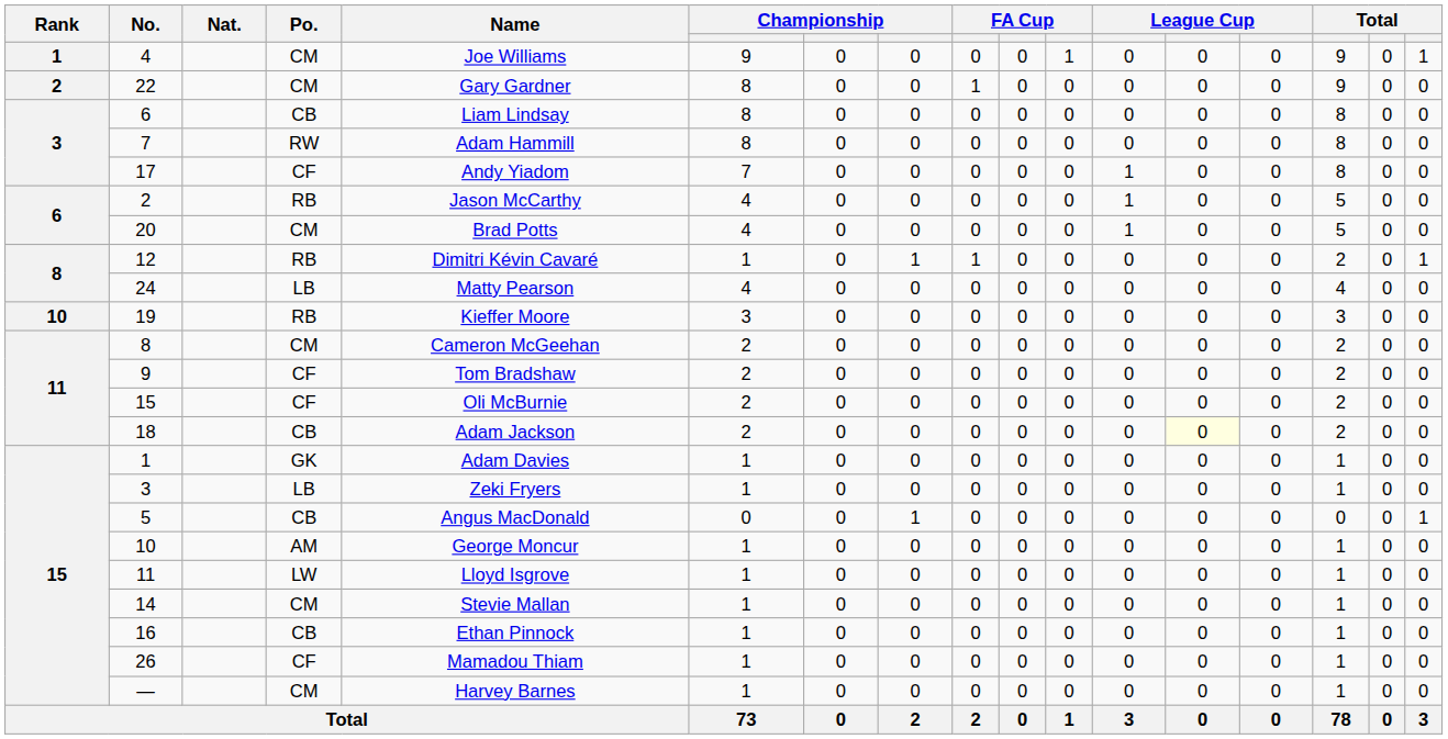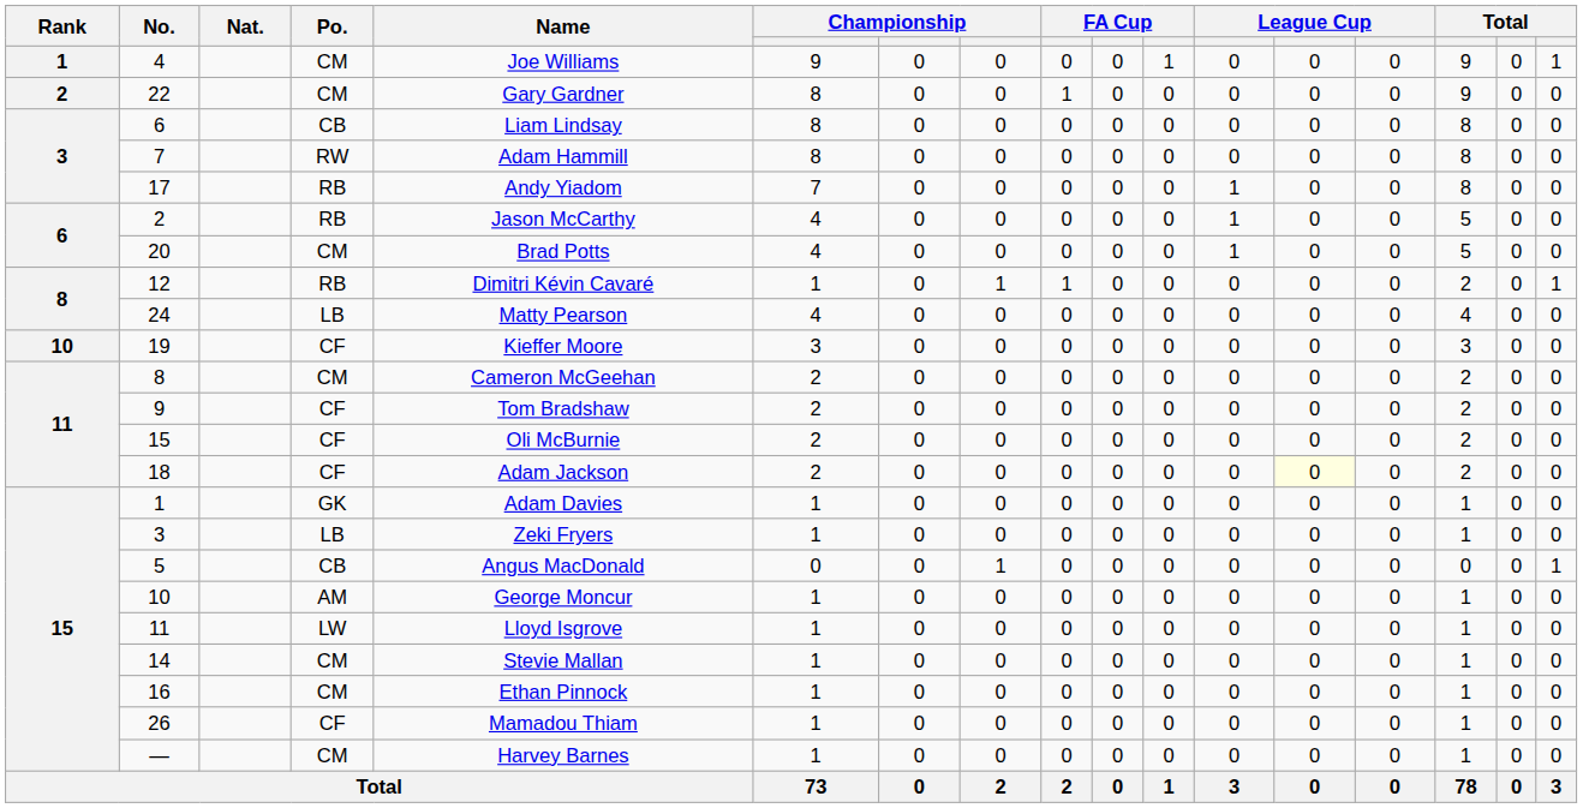17 | Po.: CF -> RB
19 | Po.: RB -> CF
18 | Po.: CB -> CF
16 | Po.: CB -> CM
